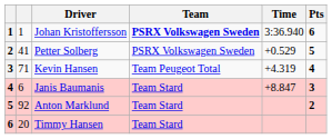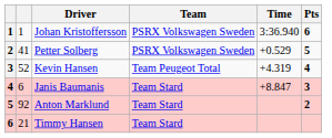Johan Kristoffersson | Team: bold -> normal
Kevin Hansen | column 2: 71 -> 52
Timmy Hansen | column 2: 20 -> 21
